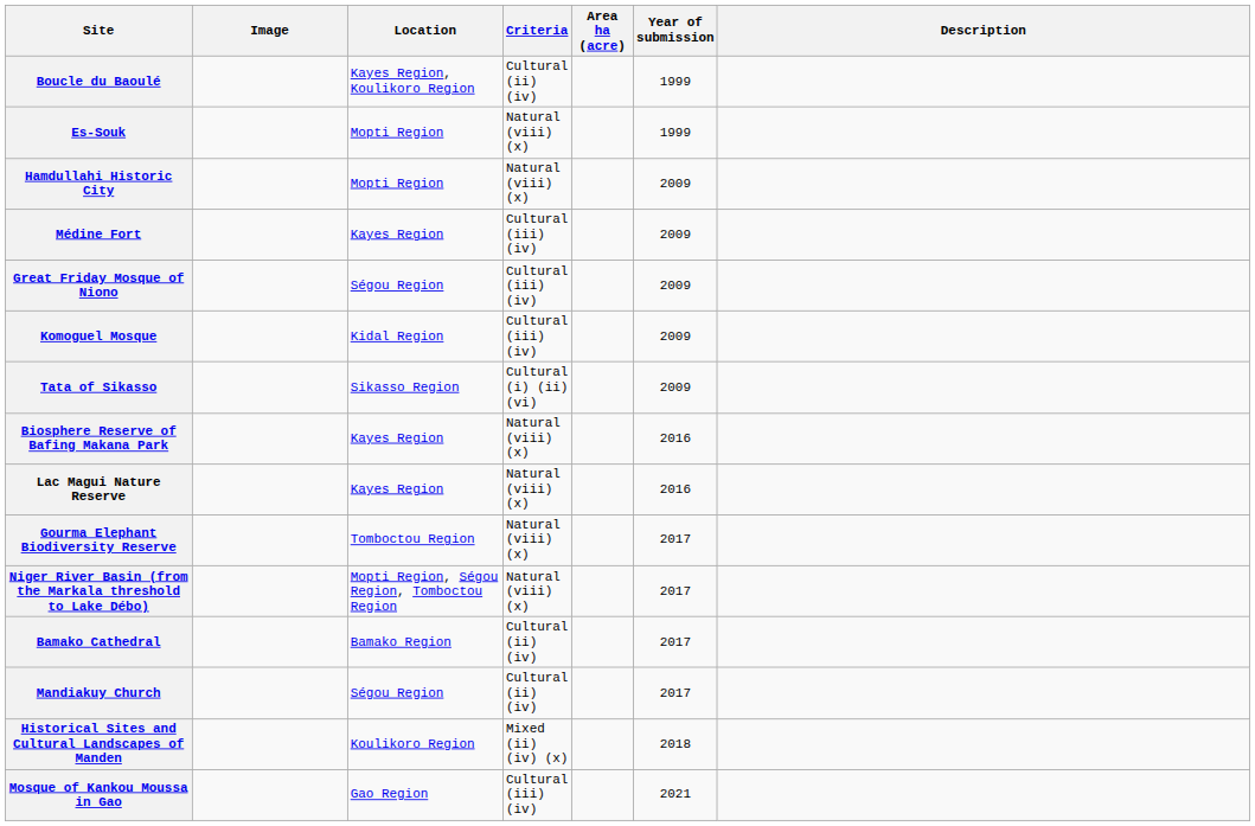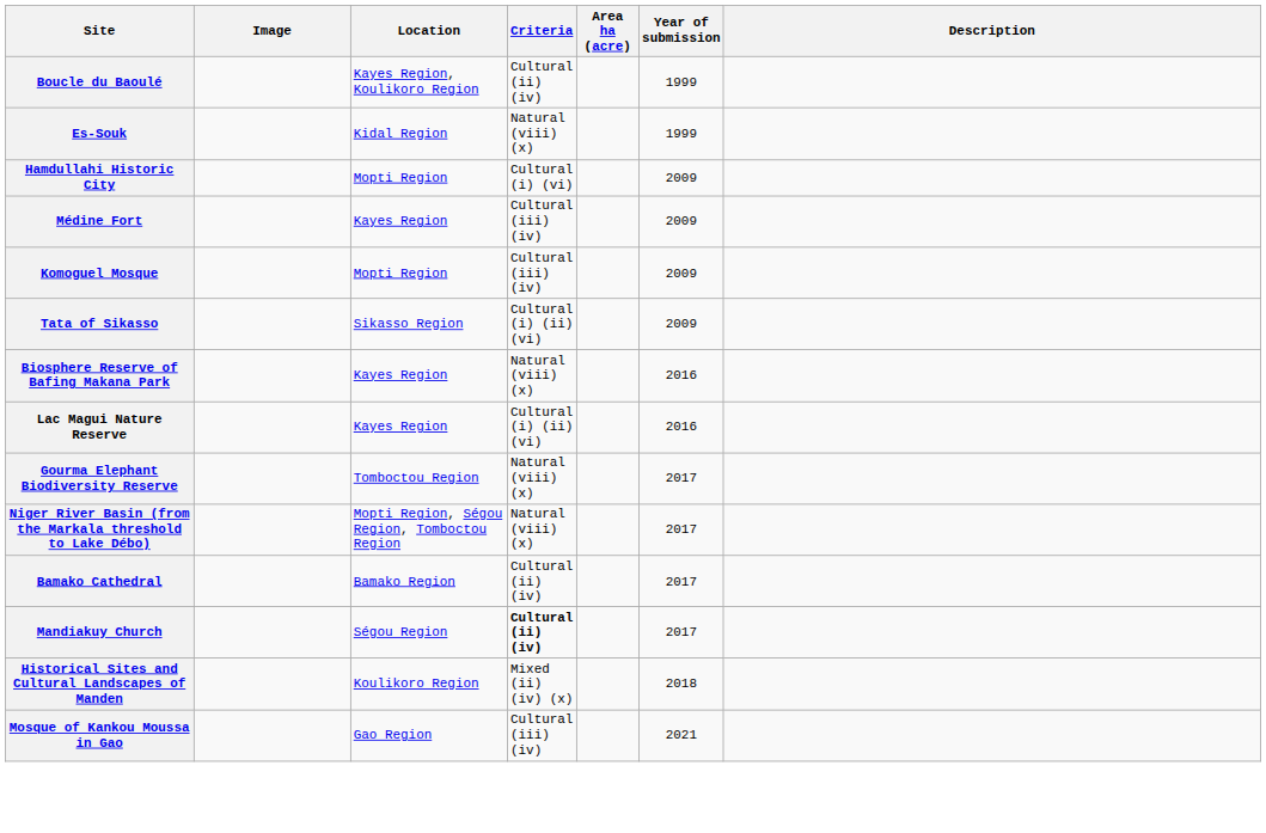Es-Souk | Location: Mopti Region -> Kidal Region
Hamdullahi Historic City | Criteria: Natural (viii) (x) -> Cultural (i) (vi)
- row: Great Friday Mosque of Niono | Ségou Region | Cultural (iii) (iv) | 2009
Komoguel Mosque | Location: Kidal Region -> Mopti Region
Lac Magui Nature Reserve | Criteria: Natural (viii) (x) -> Cultural (i) (ii) (vi)
Mandiakuy Church | Criteria: normal -> bold
